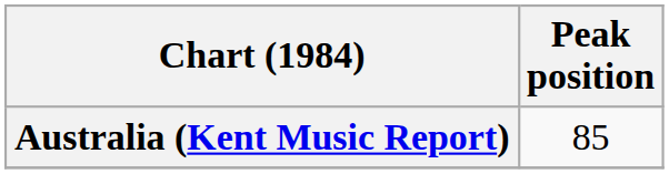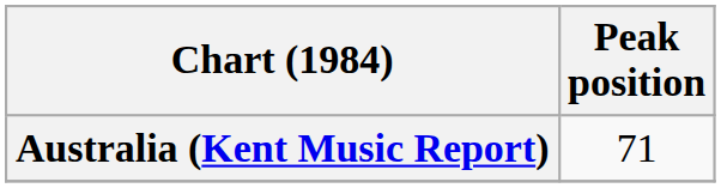Australia (Kent Music Report) | Peak position: 85 -> 71
